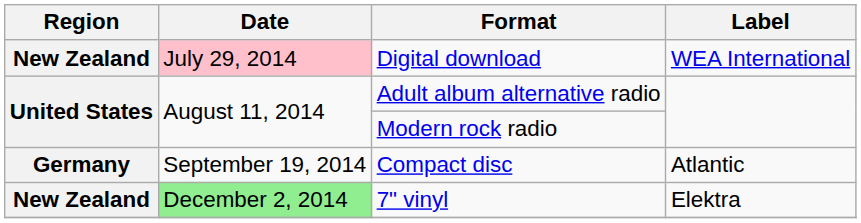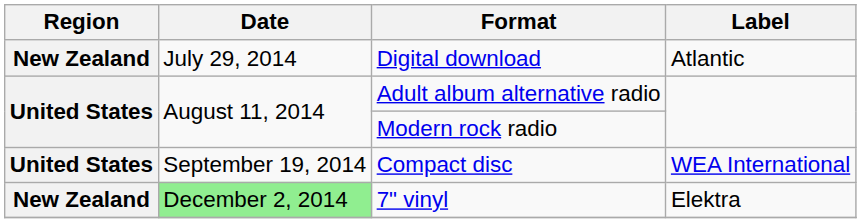Digital download | Date: pink background -> no background
Digital download | Label: WEA International -> Atlantic
Compact disc | Region: Germany -> United States
Compact disc | Label: Atlantic -> WEA International
